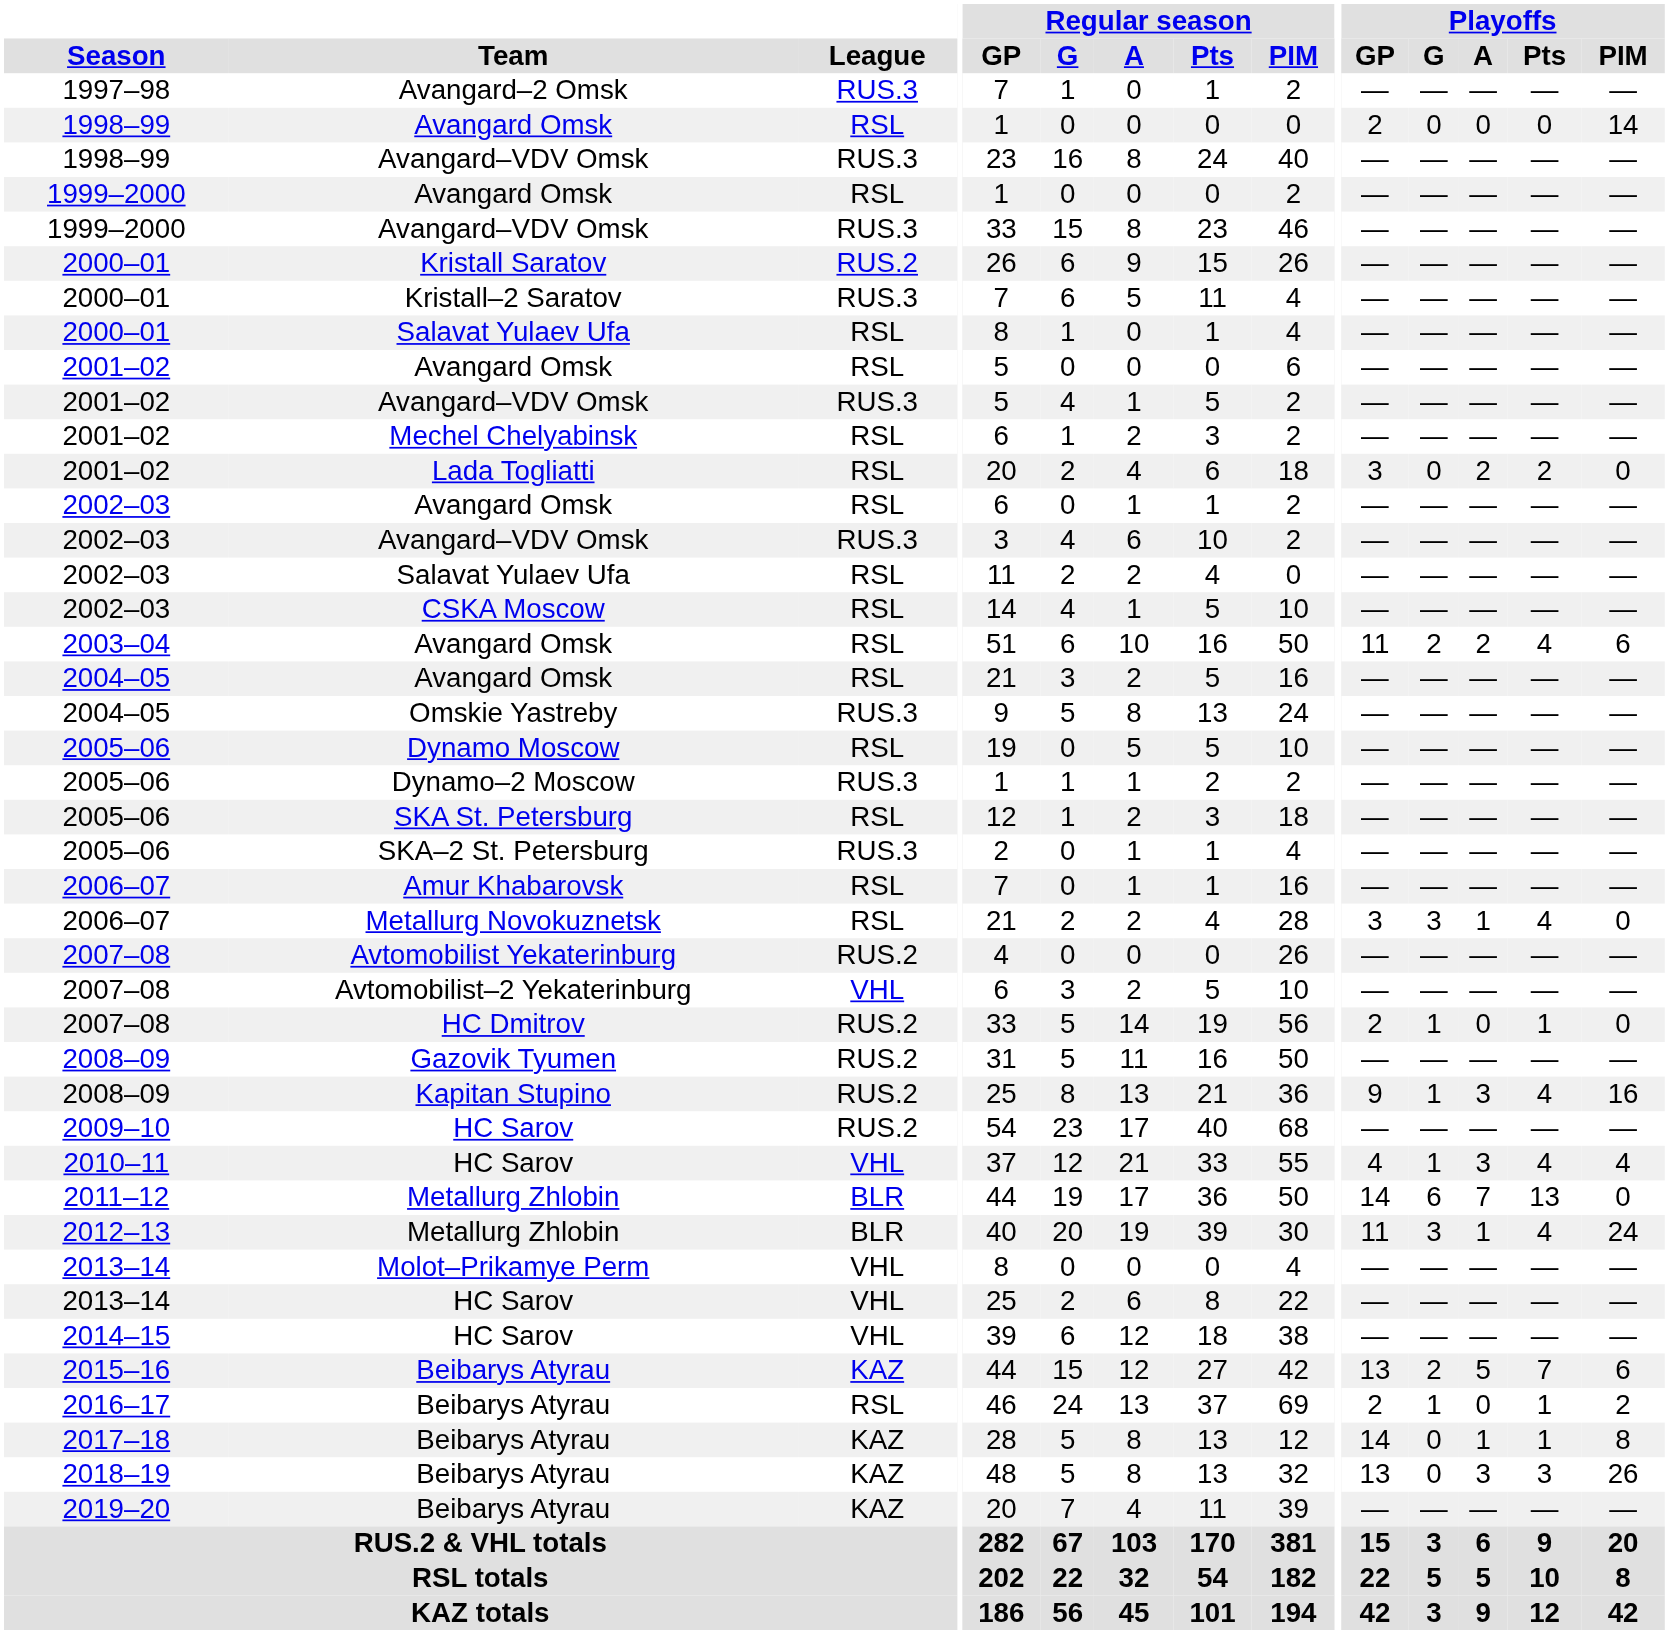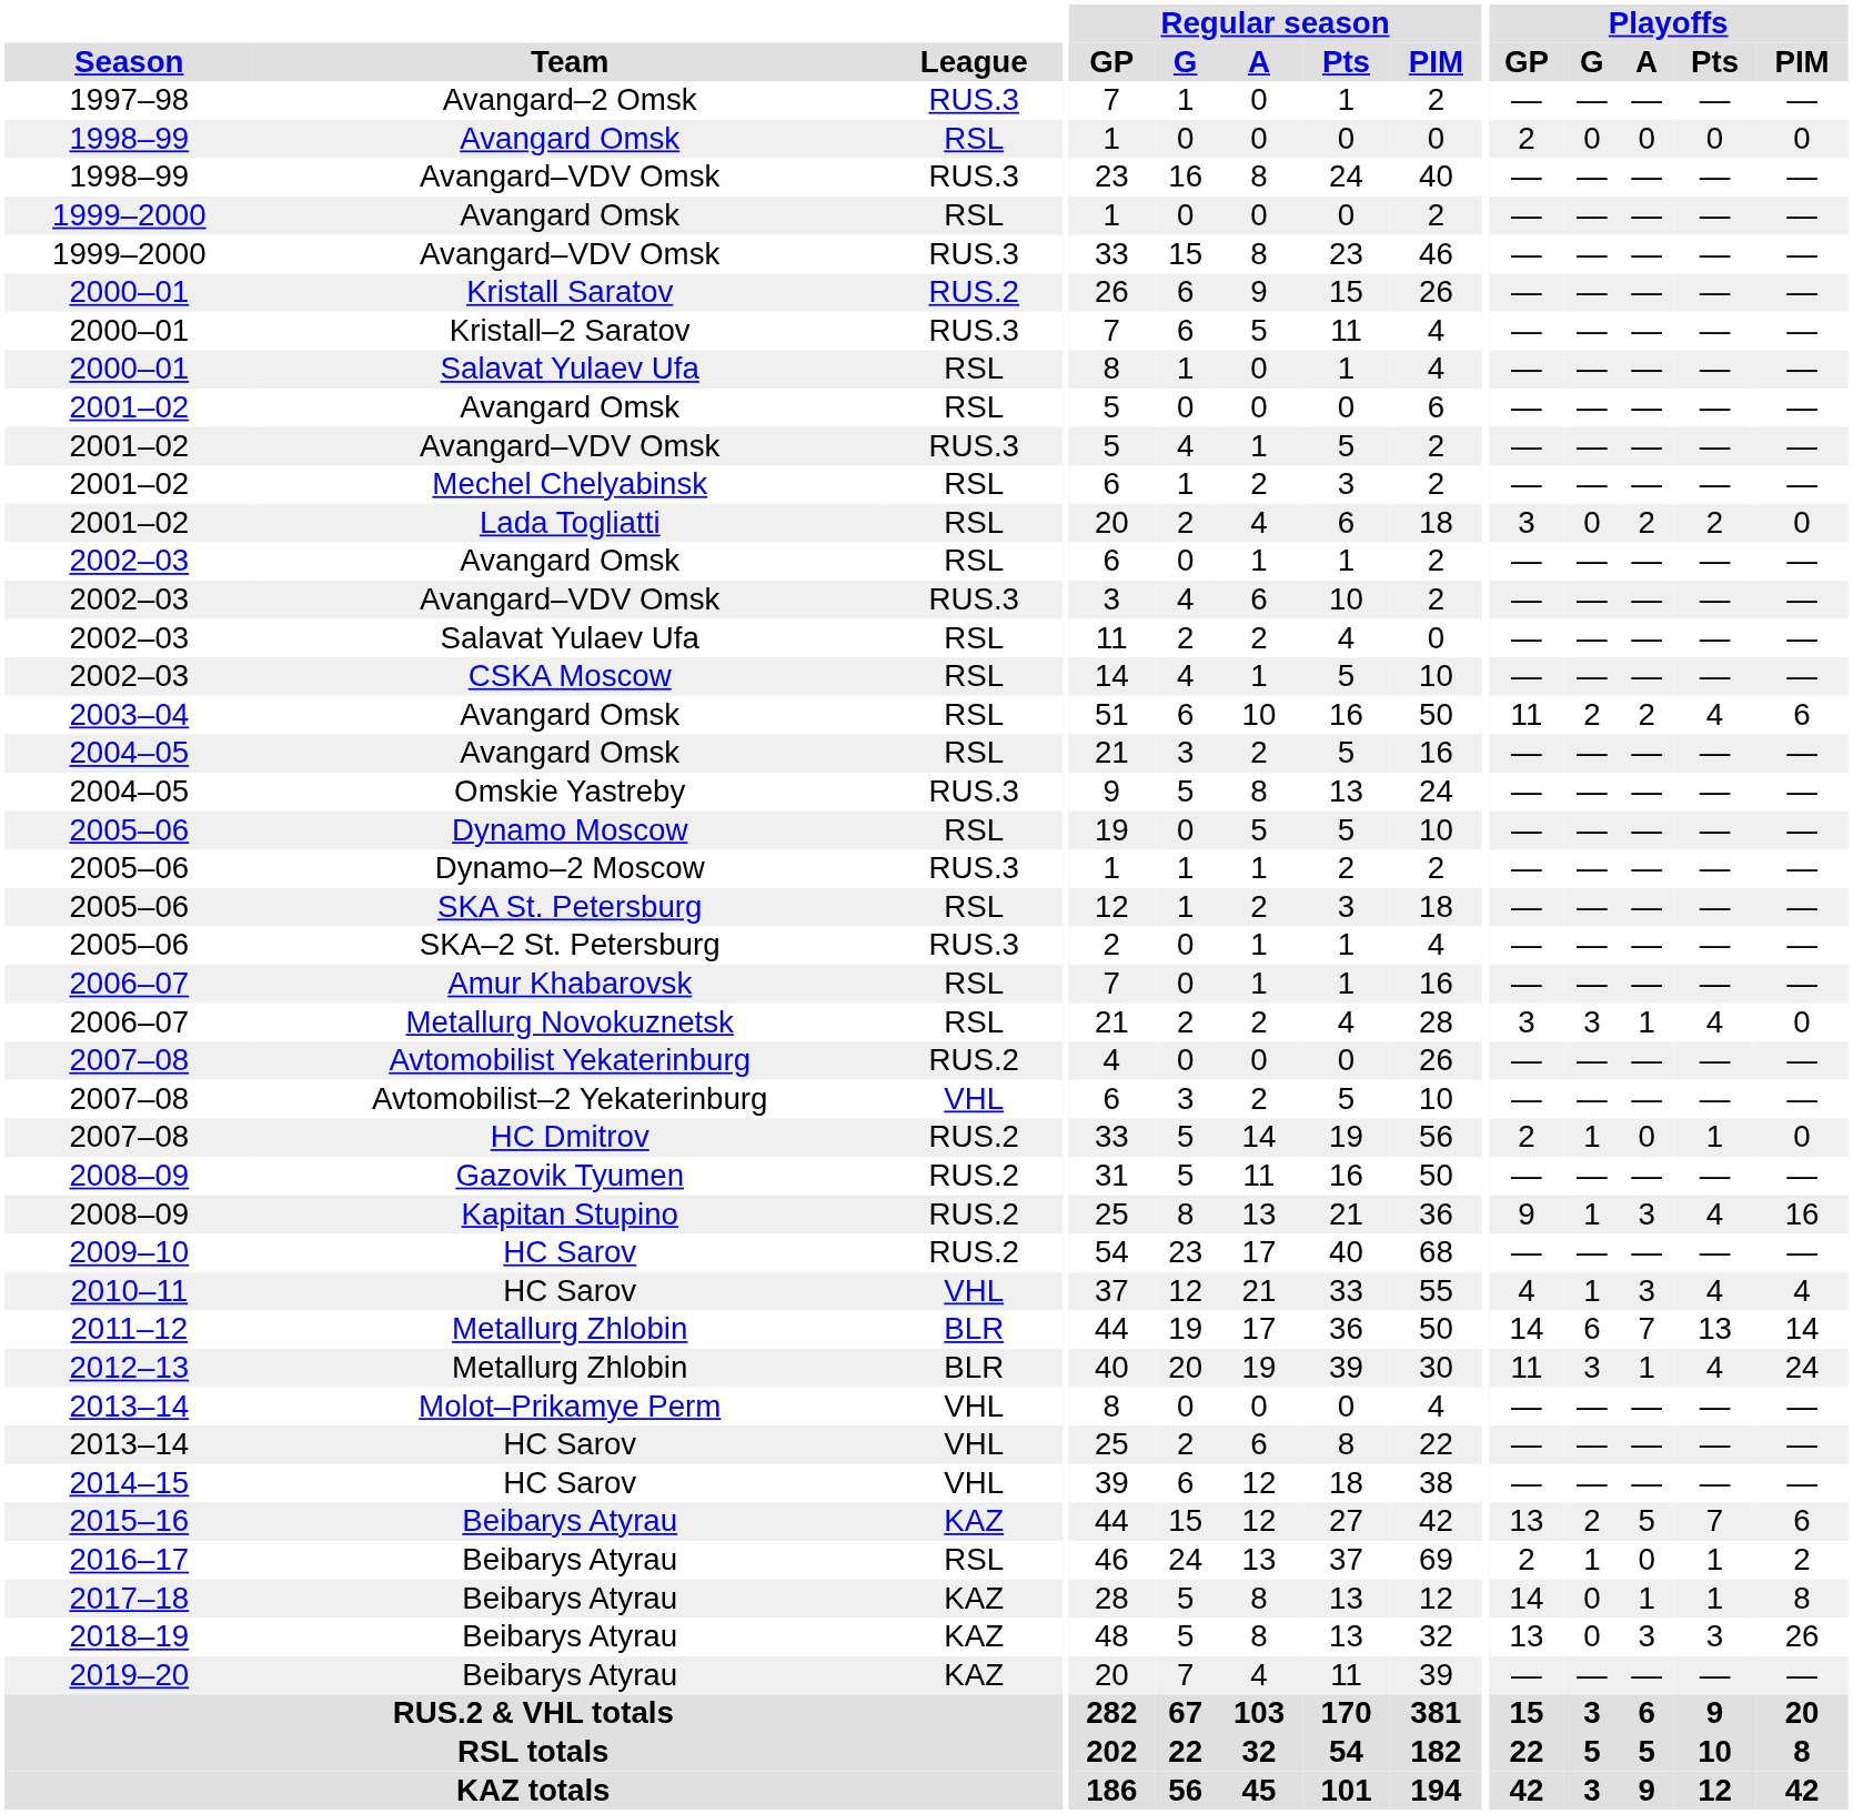1998–99 / Avangard Omsk | Playoffs / PIM: 14 -> 0
2011–12 / Metallurg Zhlobin | Playoffs / PIM: 0 -> 14
